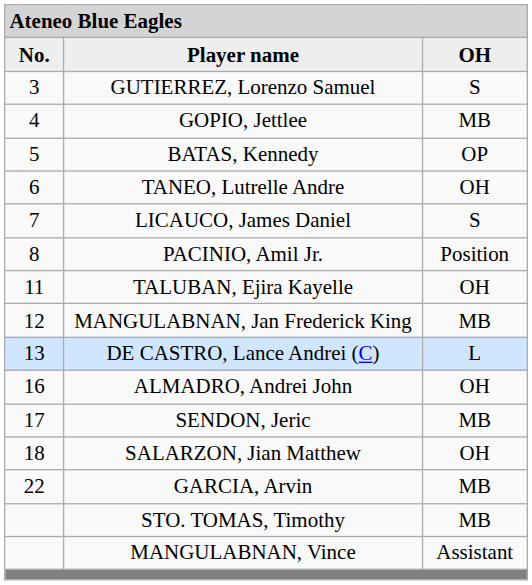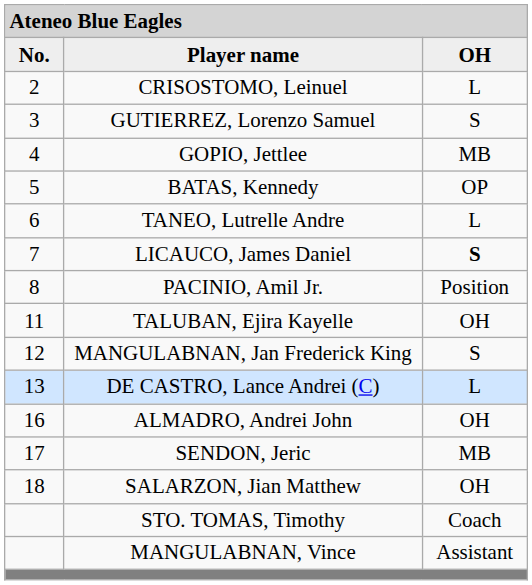+ row: 2 | CRISOSTOMO, Leinuel | L
TANEO, Lutrelle Andre | column 3: OH -> L
LICAUCO, James Daniel | column 3: normal -> bold
MANGULABNAN, Jan Frederick King | column 3: MB -> S
- row: 22 | GARCIA, Arvin | MB
STO. TOMAS, Timothy | column 3: MB -> Coach
